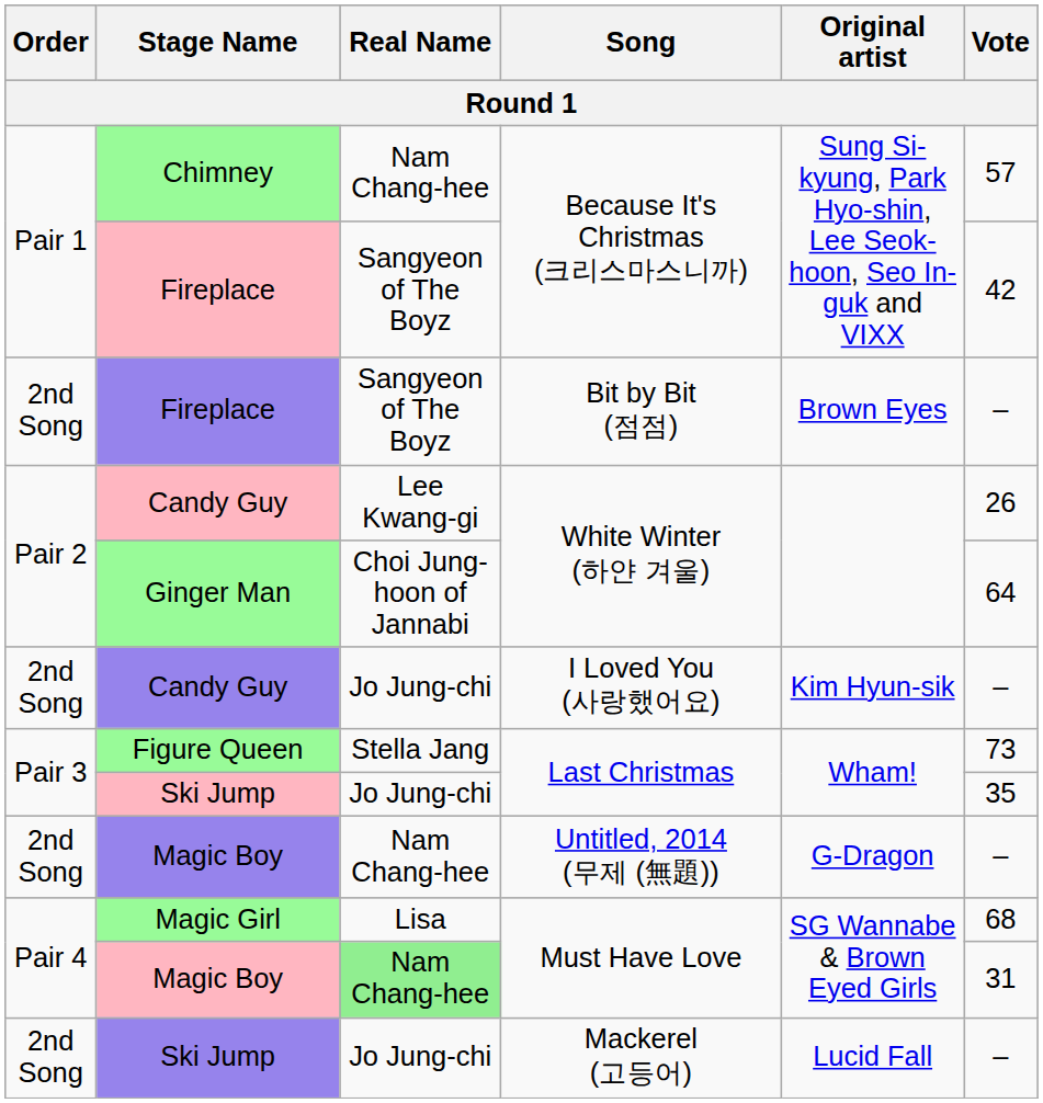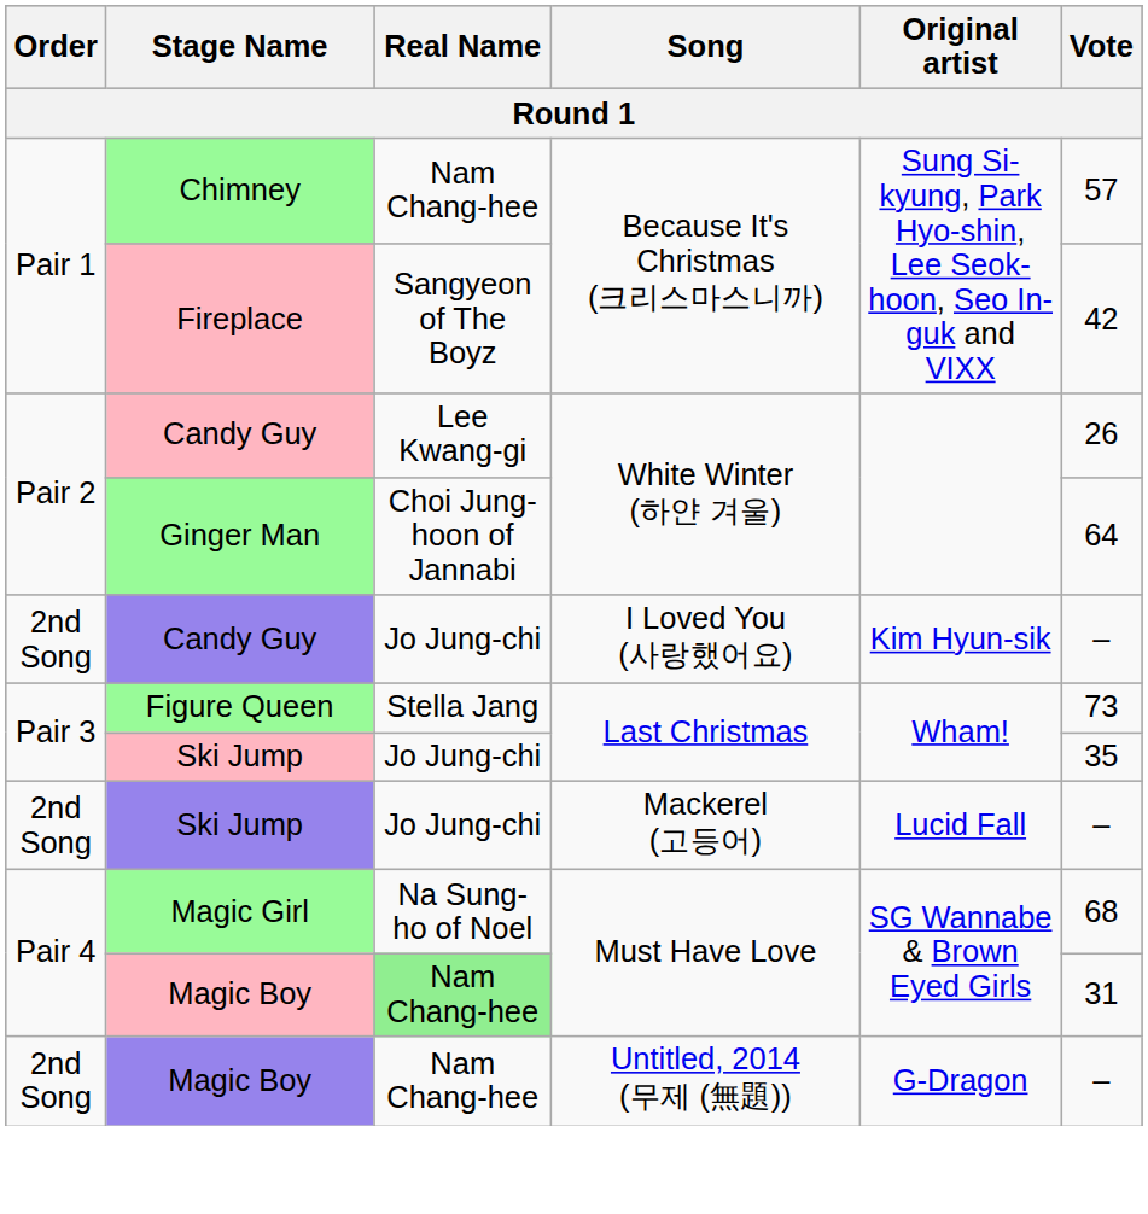- row: 2nd Song | Fireplace | Sangyeon of The Boyz | Bit by Bit (점점) | Brown Eyes | –
rows swapped: Ski Jump / Mackerel (고등어) <-> Magic Boy / Untitled, 2014 (무제 (無題))
Magic Girl | Real Name: Lisa -> Na Sung-ho of Noel
